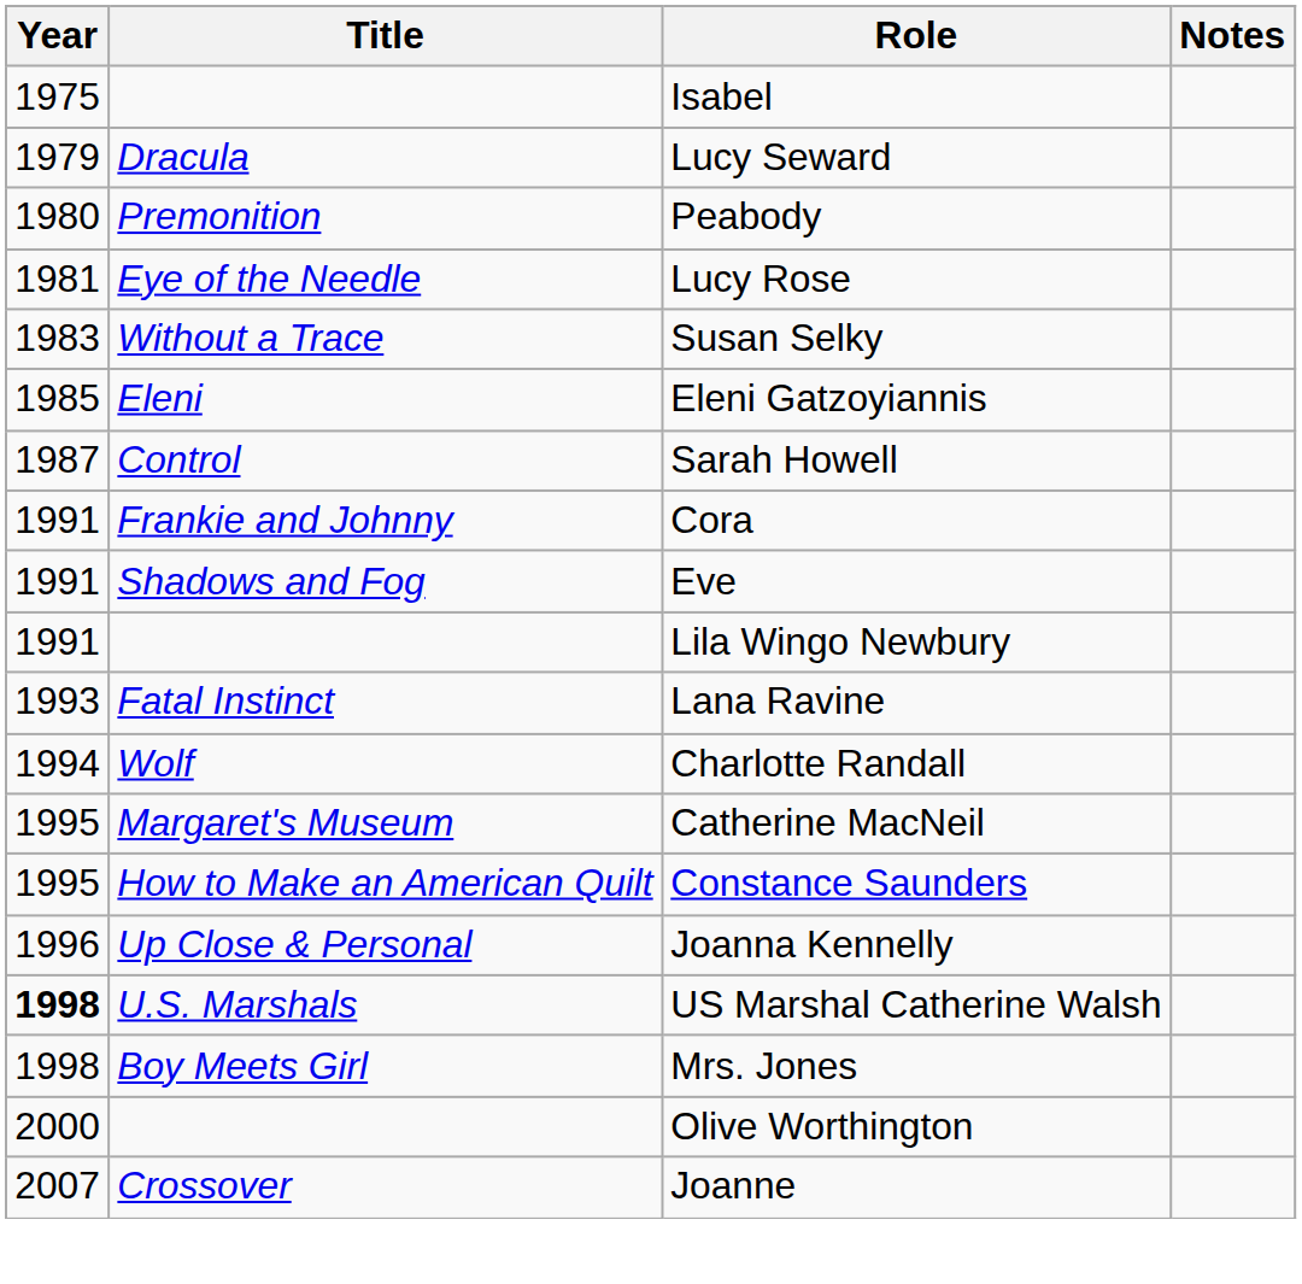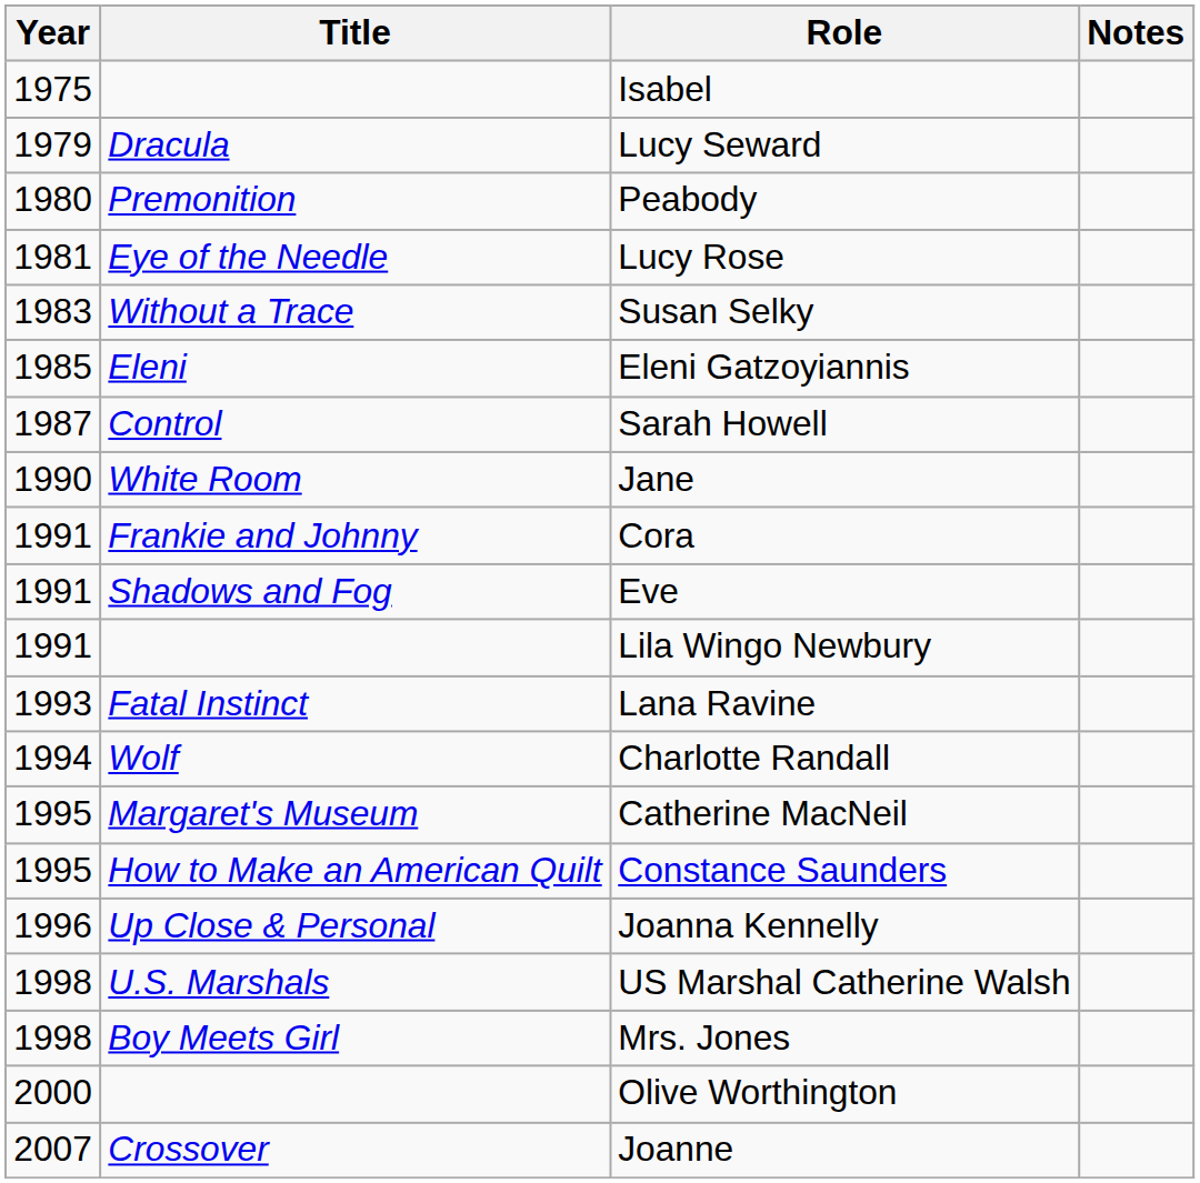+ row: 1990 | White Room | Jane
US Marshal Catherine Walsh | Year: bold -> normal
